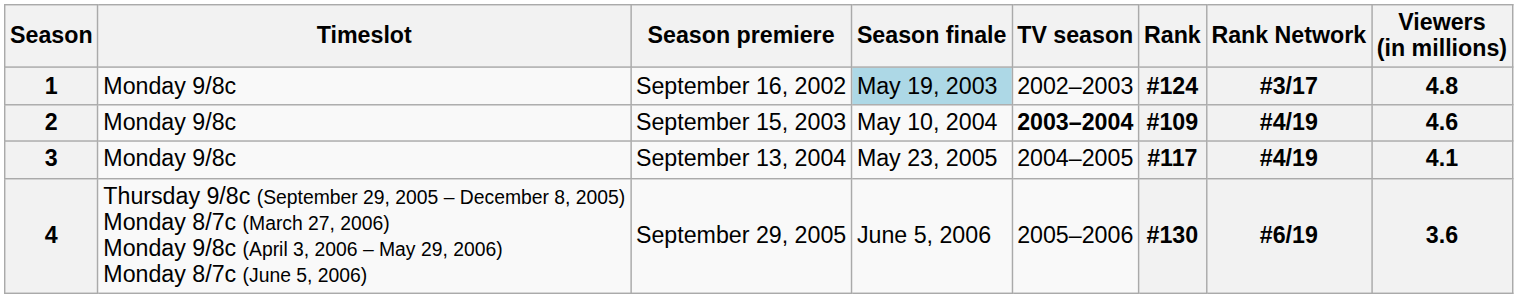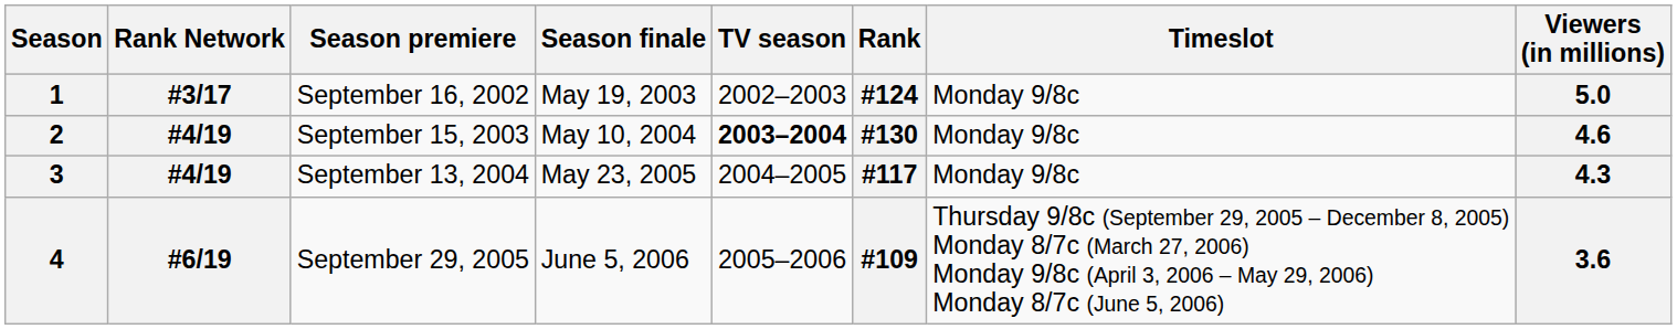columns swapped: Timeslot <-> Rank Network
1 | Season finale: lightblue background -> no background
1 | Viewers (in millions): 4.8 -> 5.0
2 | Rank: #109 -> #130
3 | Viewers (in millions): 4.1 -> 4.3
4 | Rank: #130 -> #109
